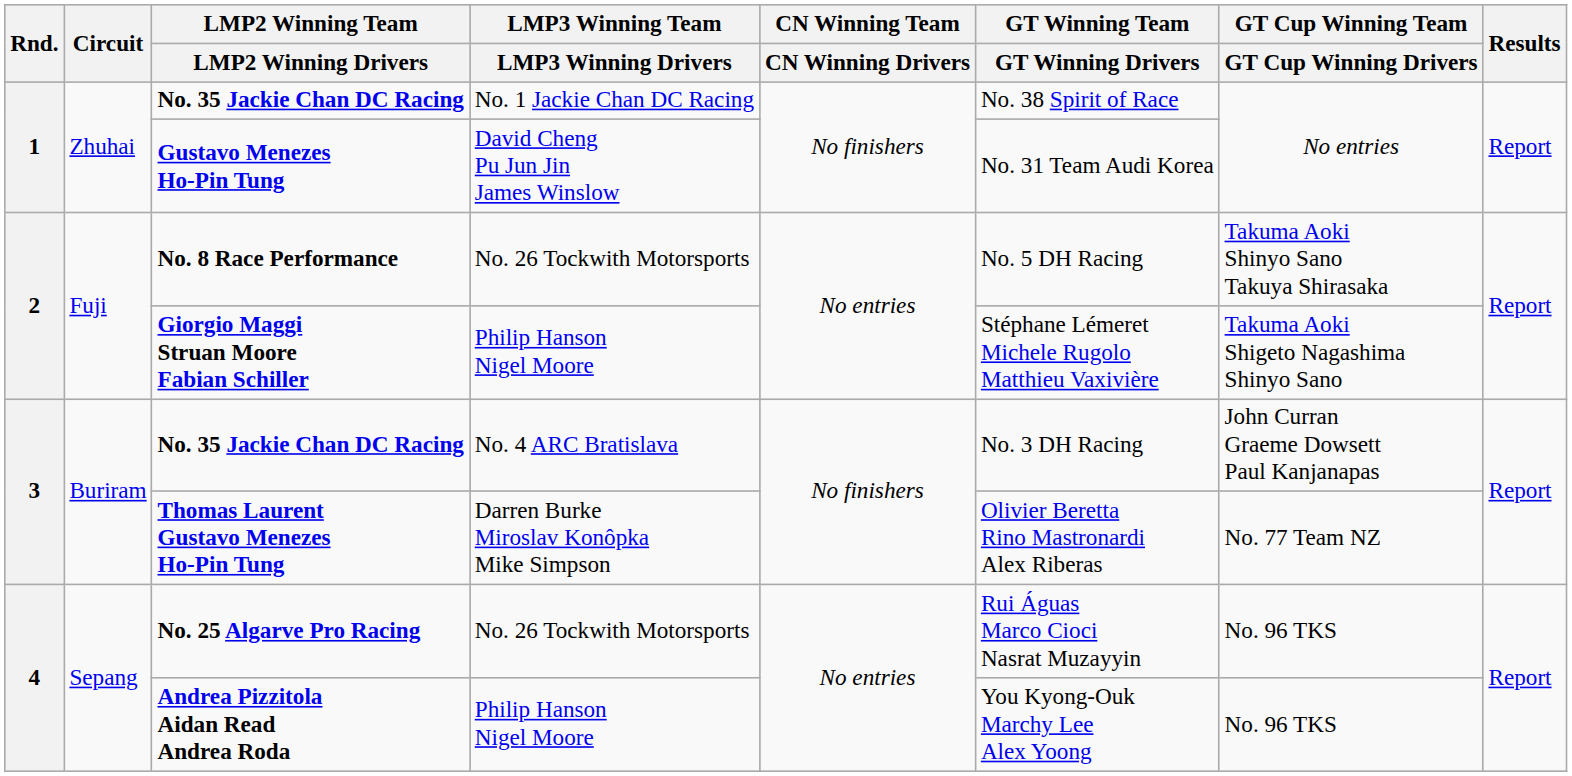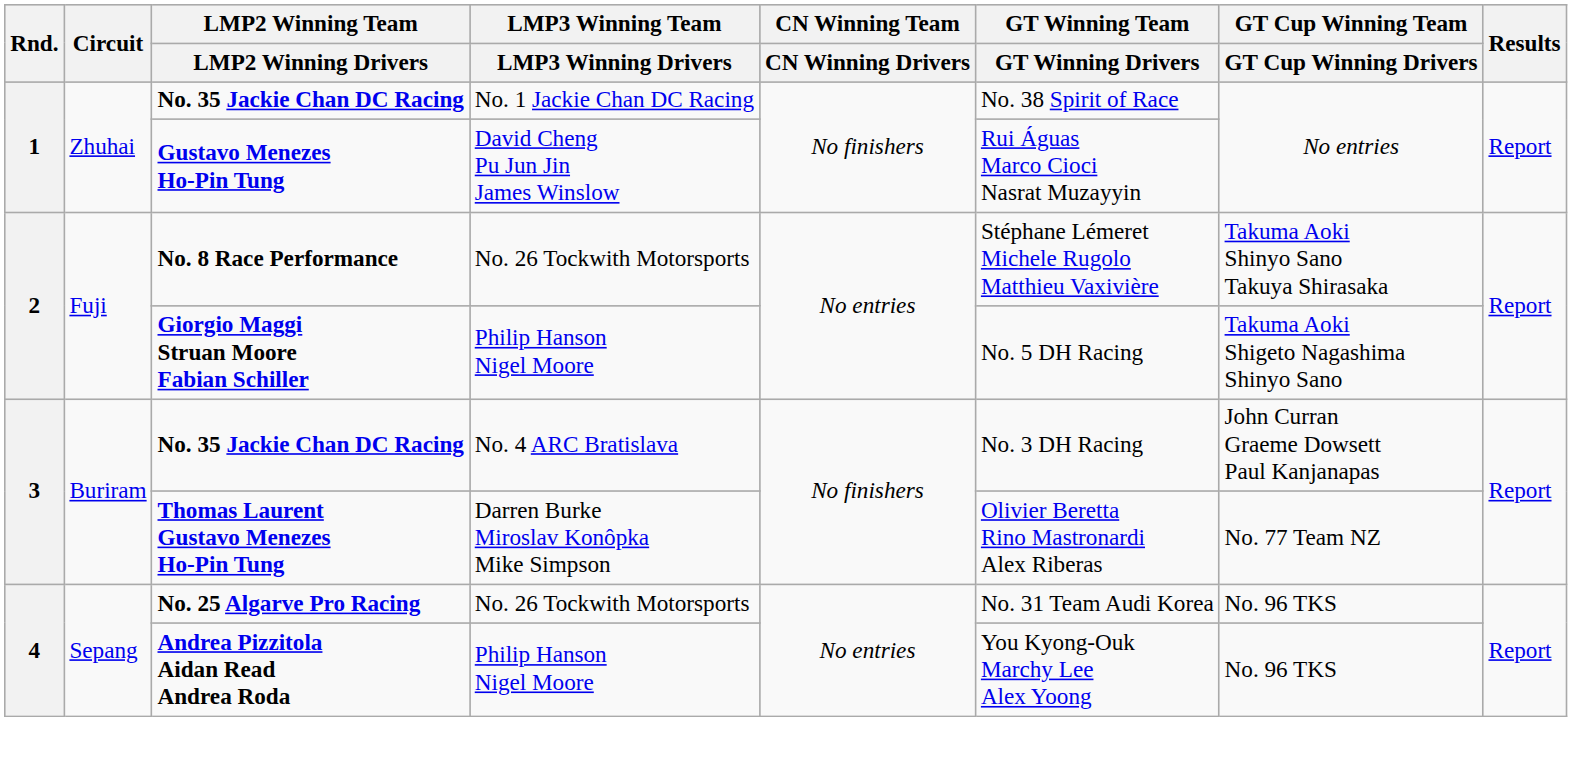Gustavo Menezes Ho-Pin Tung | GT Winning Team / GT Winning Drivers: No. 31 Team Audi Korea -> Rui Águas Marco Cioci Nasrat Muzayyin
No. 8 Race Performance | GT Winning Team / GT Winning Drivers: No. 5 DH Racing -> Stéphane Lémeret Michele Rugolo Matthieu Vaxivière
Giorgio Maggi Struan Moore Fabian Schiller | GT Winning Team / GT Winning Drivers: Stéphane Lémeret Michele Rugolo Matthieu Vaxivière -> No. 5 DH Racing
No. 25 Algarve Pro Racing | GT Winning Team / GT Winning Drivers: Rui Águas Marco Cioci Nasrat Muzayyin -> No. 31 Team Audi Korea
